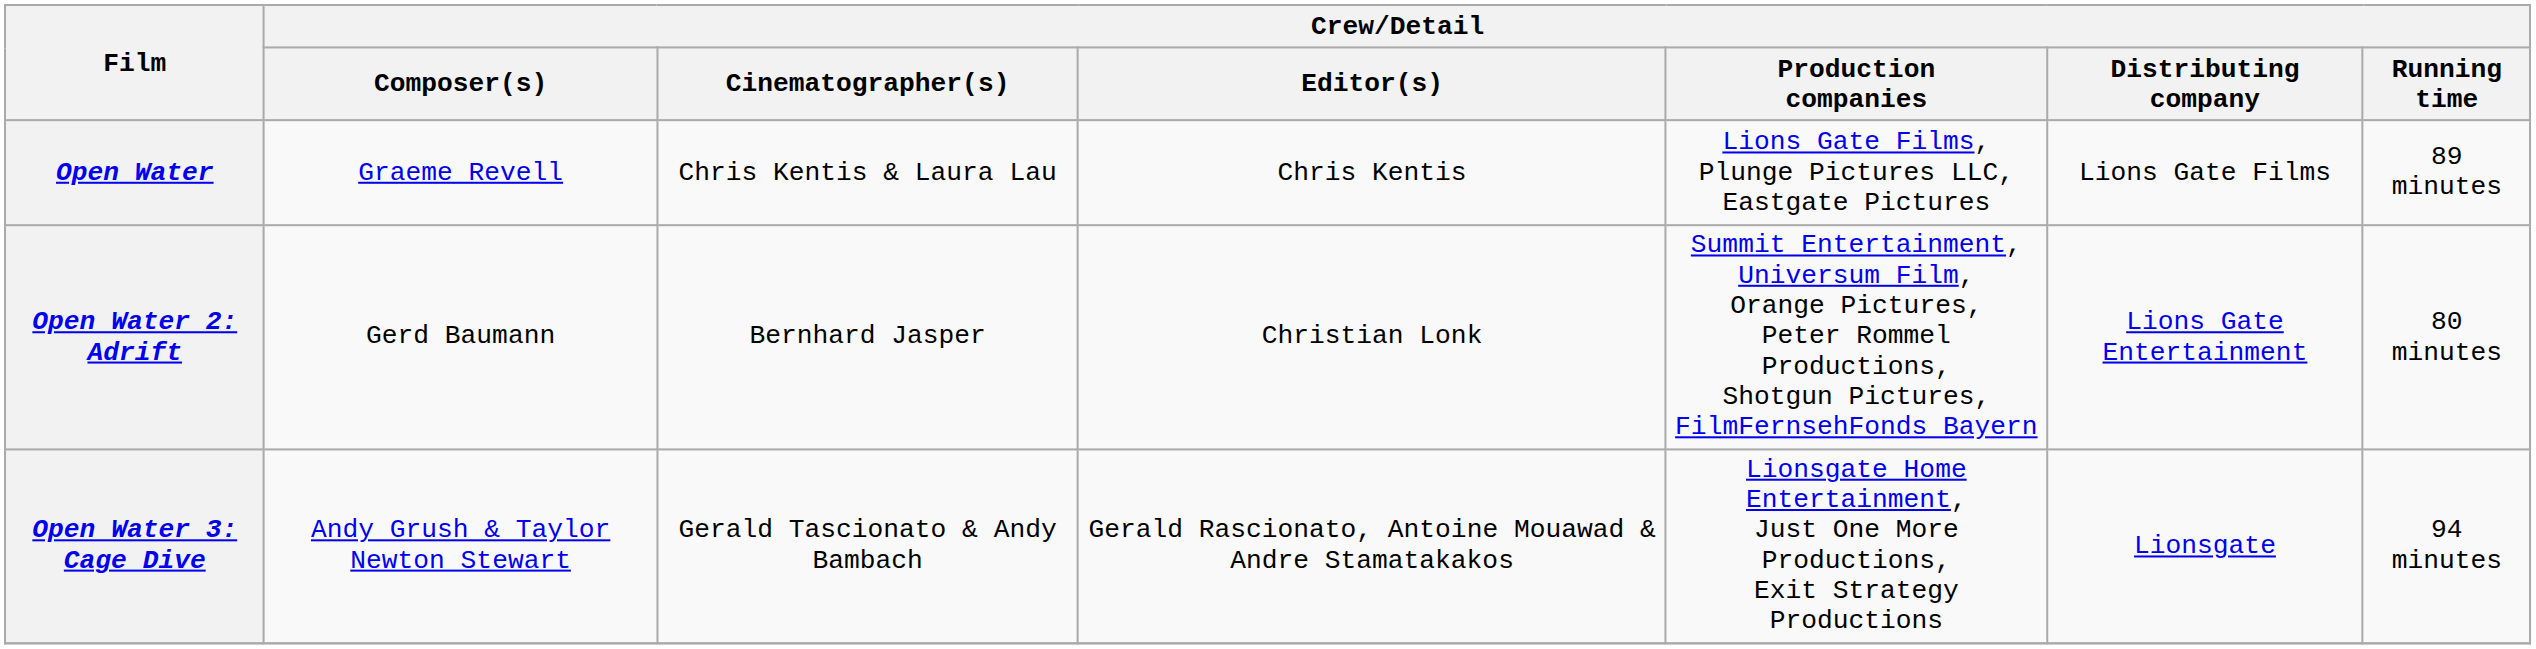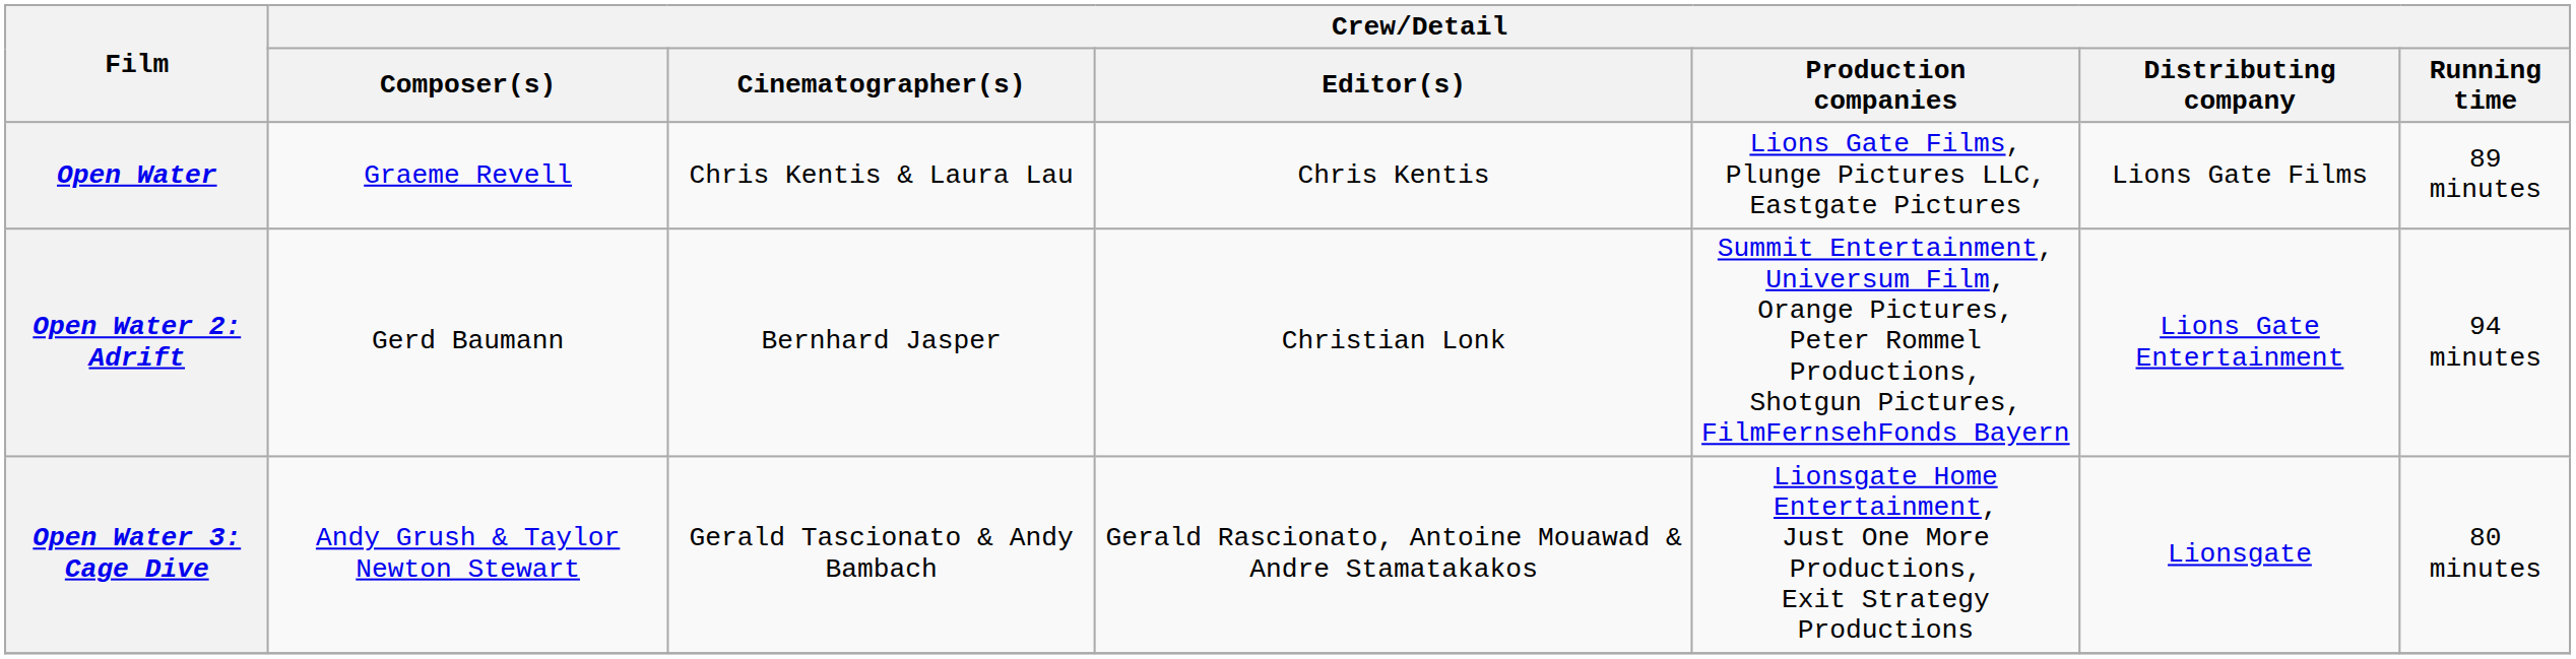Open Water 2: Adrift | Crew/Detail / Running time: 80 minutes -> 94 minutes
Open Water 3: Cage Dive | Crew/Detail / Running time: 94 minutes -> 80 minutes
